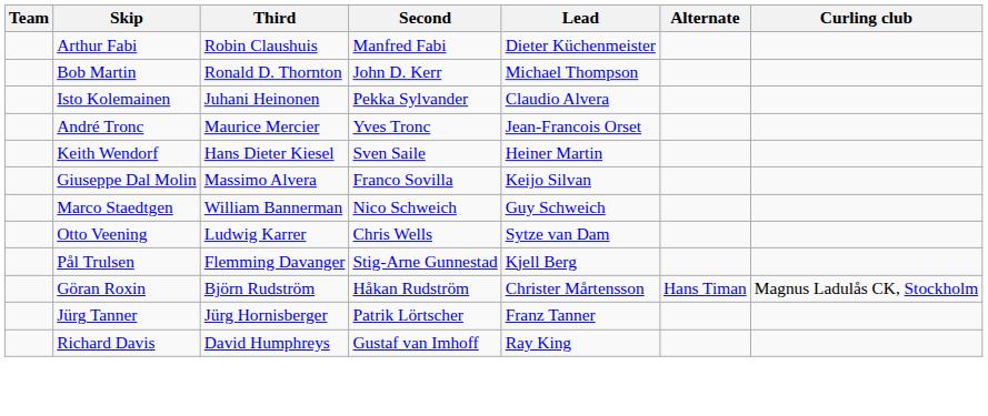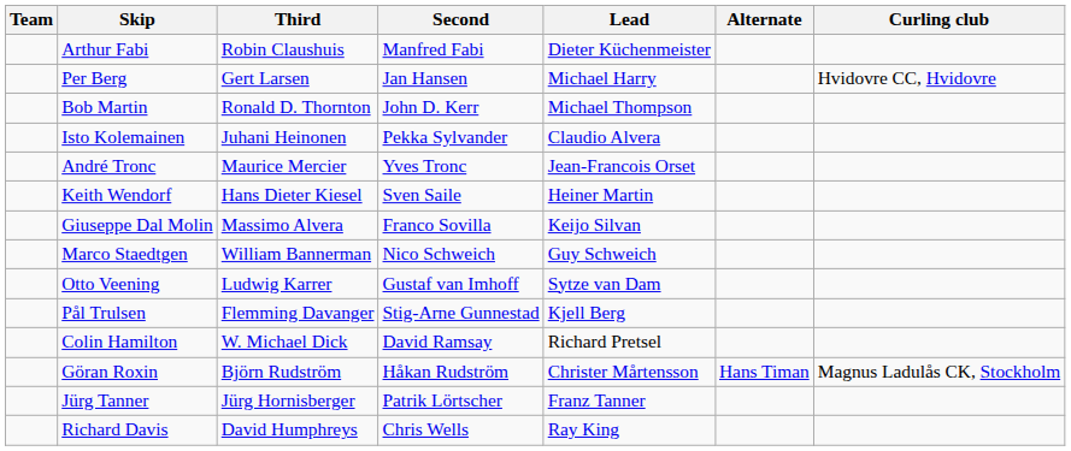+ row: Per Berg | Gert Larsen | Jan Hansen | Michael Harry | Hvidovre CC, Hvidovre
Otto Veening | Second: Chris Wells -> Gustaf van Imhoff
+ row: Colin Hamilton | W. Michael Dick | David Ramsay | Richard Pretsel
Richard Davis | Second: Gustaf van Imhoff -> Chris Wells
